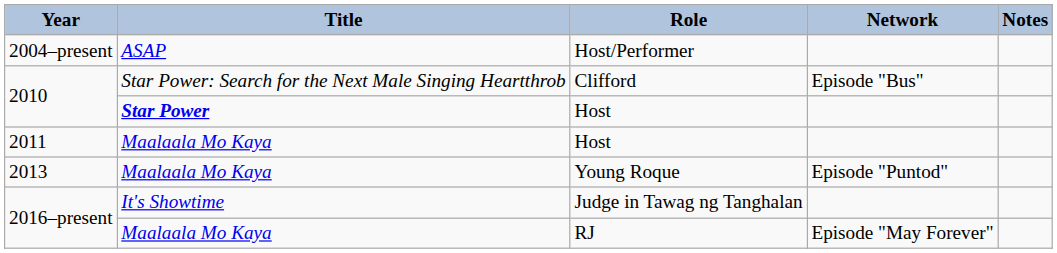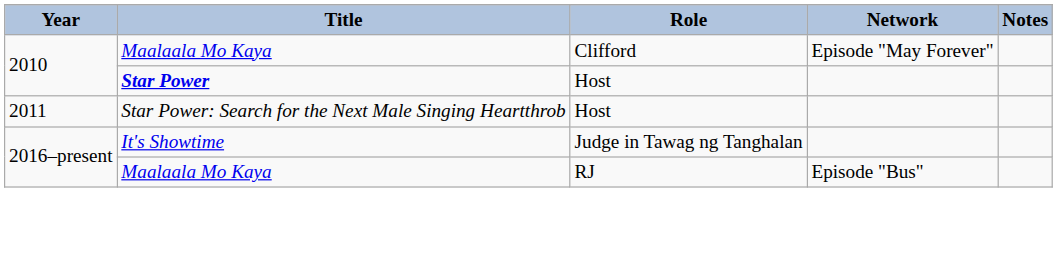- row: 2004–present | ASAP | Host/Performer
Clifford | Title: Star Power: Search for the Next Male Singing Heartthrob -> Maalaala Mo Kaya
Clifford | Network: Episode "Bus" -> Episode "May Forever"
2011 / Host | Title: Maalaala Mo Kaya -> Star Power: Search for the Next Male Singing Heartthrob
- row: 2013 | Maalaala Mo Kaya | Young Roque | Episode "Puntod"
RJ | Network: Episode "May Forever" -> Episode "Bus"
